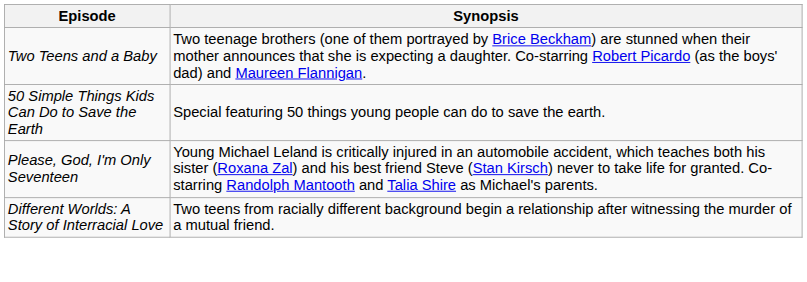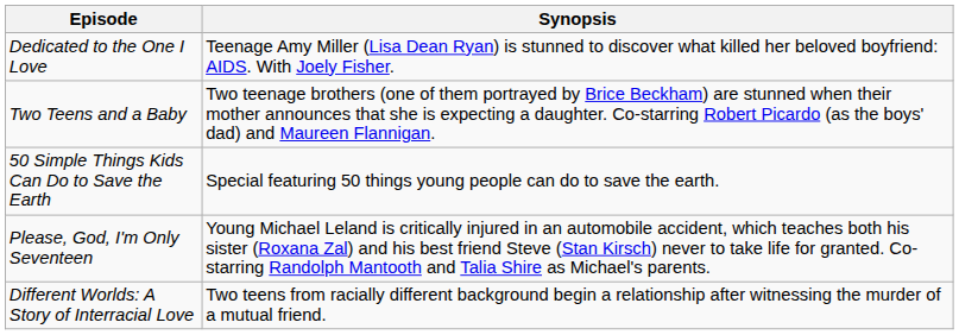+ row: Dedicated to the One I Love | Teenage Amy Miller (Lisa Dean Ryan) is stunned to discover what killed her beloved boyfriend: AIDS. With Joely Fisher.
